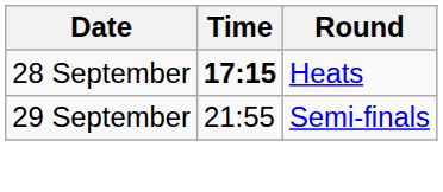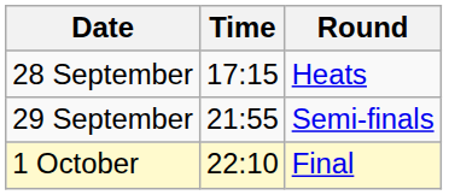28 September | Time: bold -> normal
+ row: 1 October | 22:10 | Final
